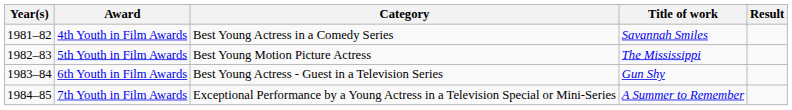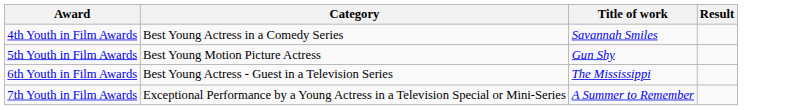- column: Year(s) | 1981–82 | 1982–83 | 1983–84 | 1984–85
5th Youth in Film Awards | Title of work: The Mississippi -> Gun Shy
6th Youth in Film Awards | Title of work: Gun Shy -> The Mississippi
